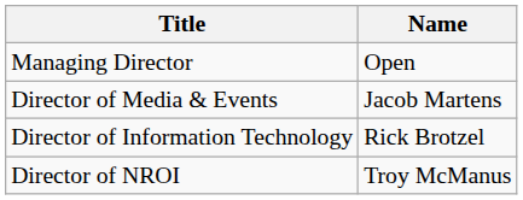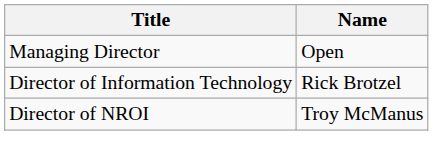- row: Director of Media & Events | Jacob Martens
